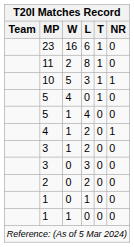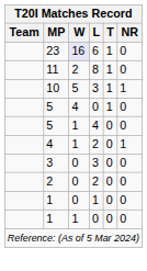23 | W: no background -> lavender background
- row: 3 | 1 | 2 | 0 | 0
